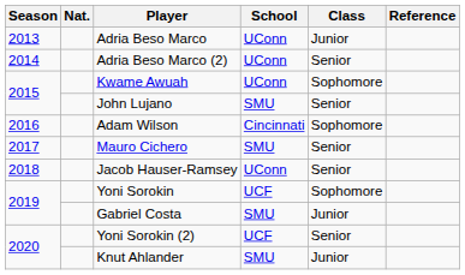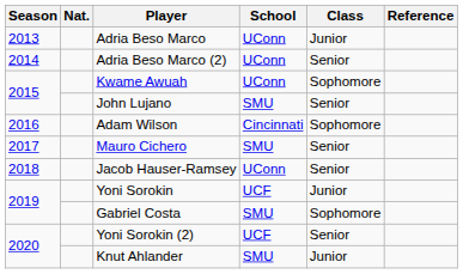Yoni Sorokin | Class: Sophomore -> Junior
Gabriel Costa | Class: Junior -> Sophomore
